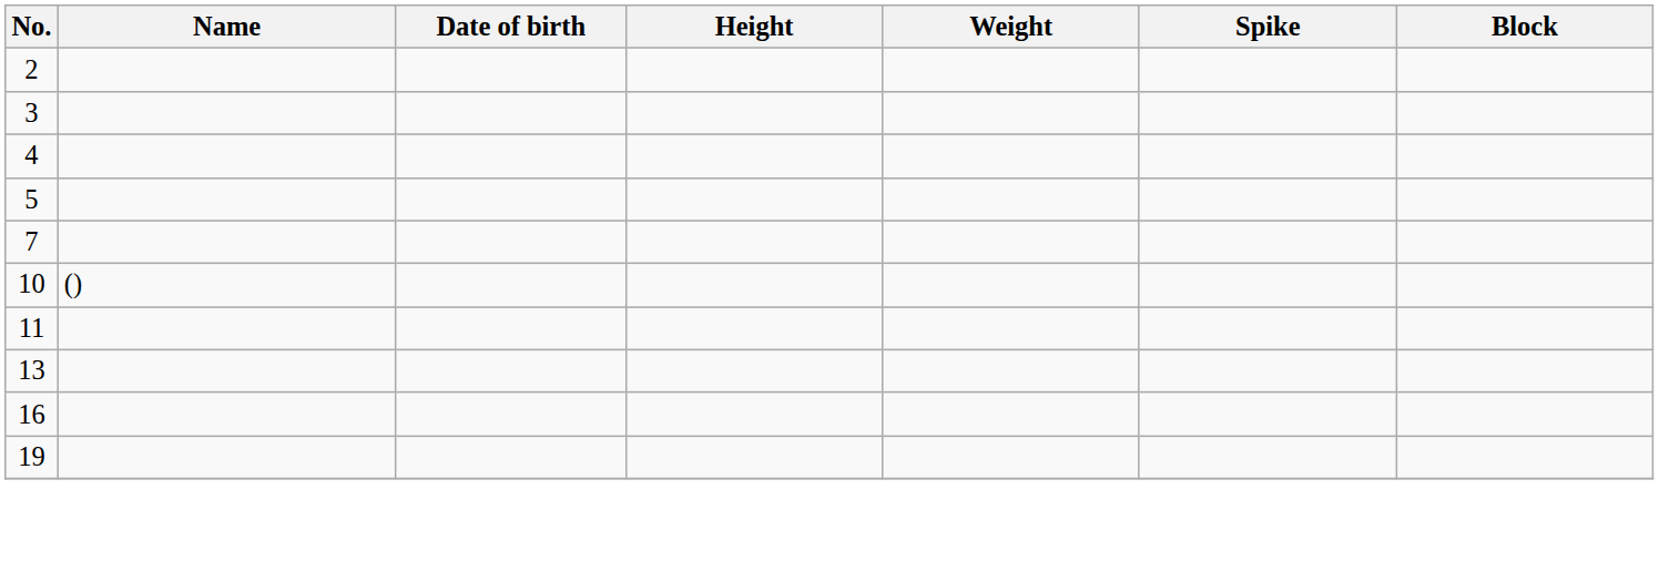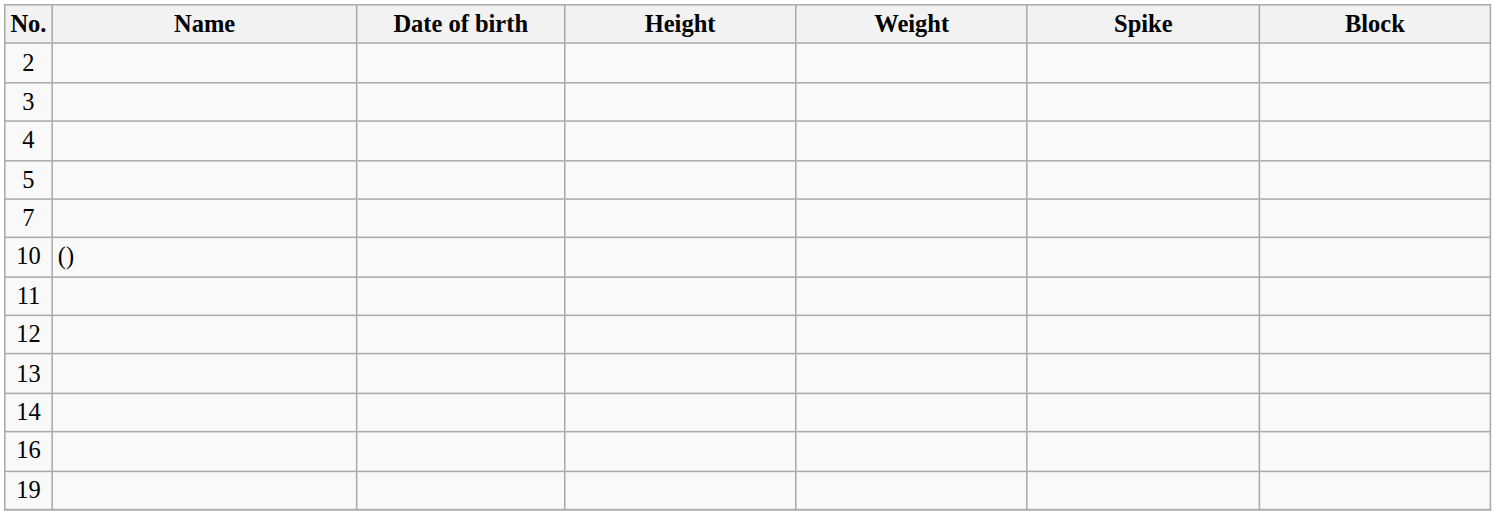+ row: 12
+ row: 14
